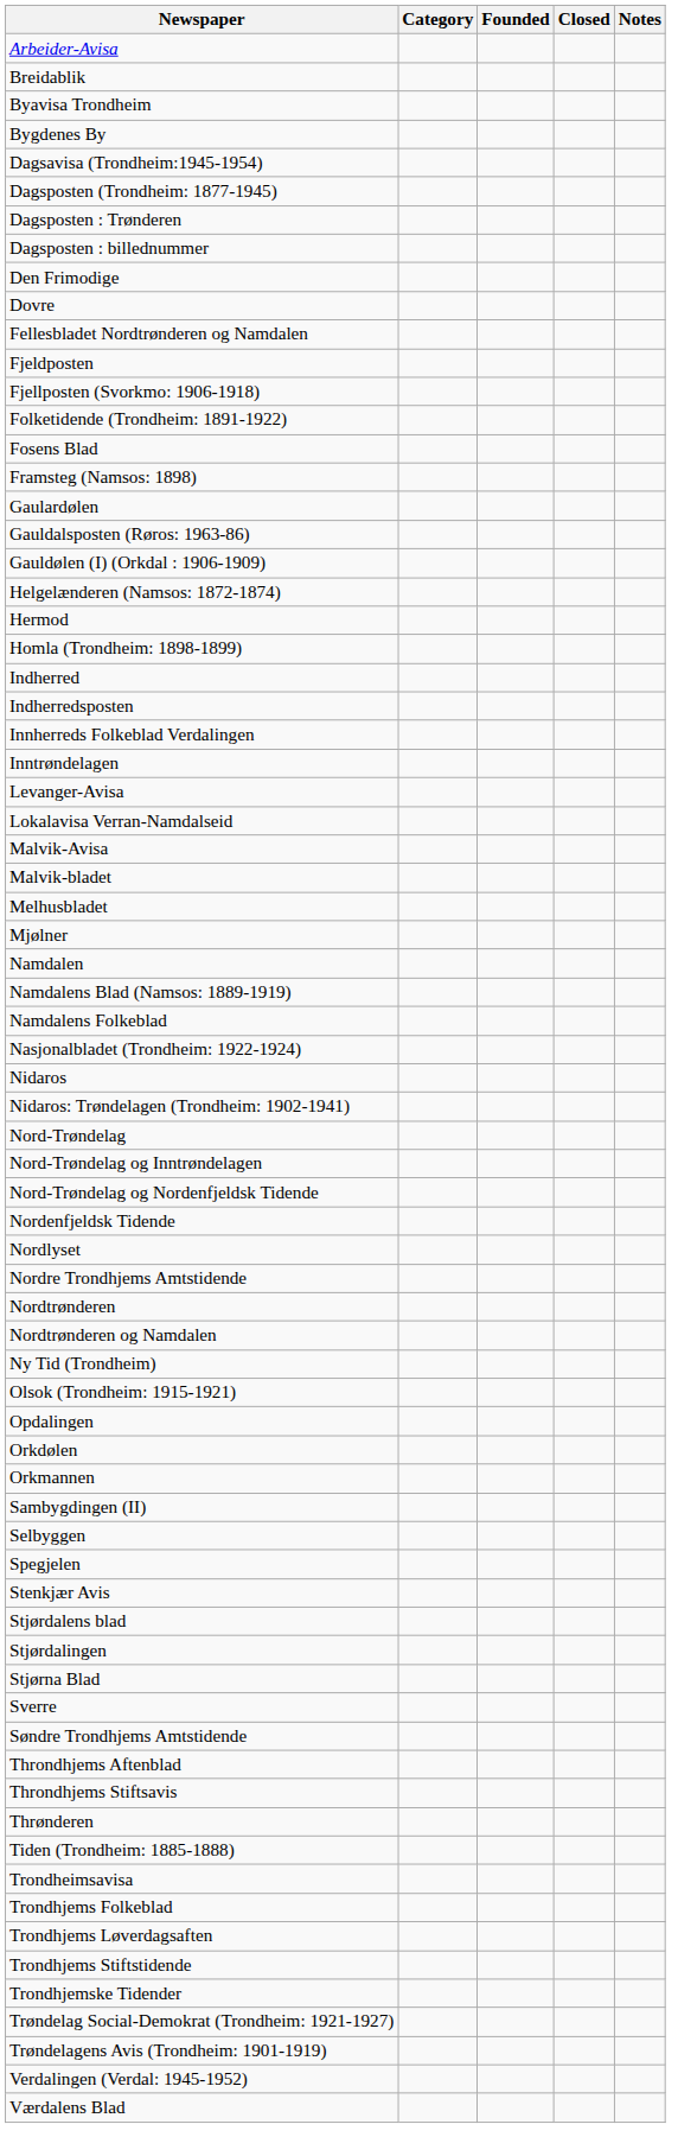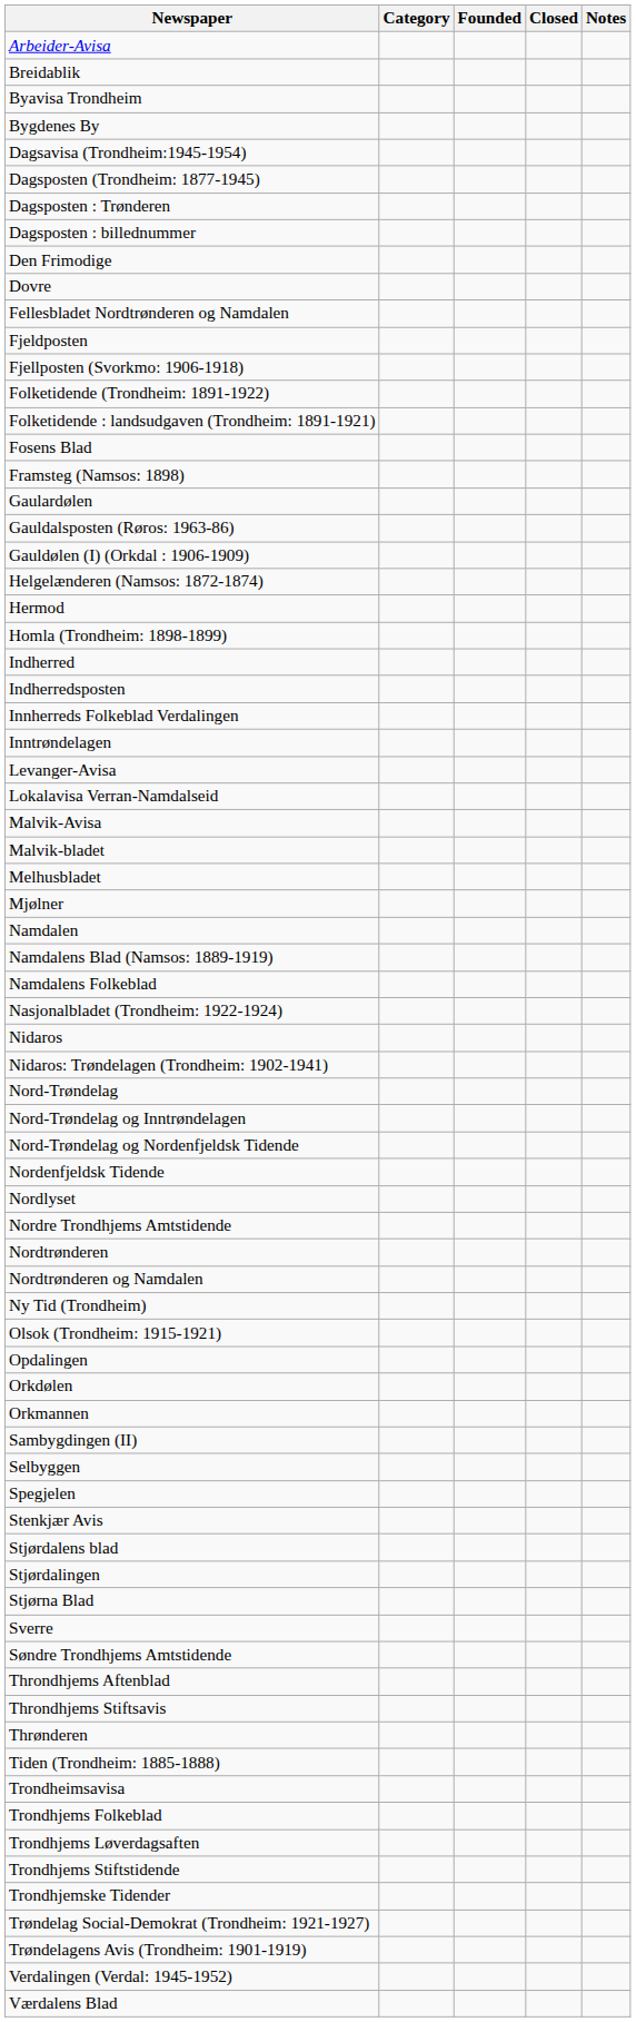+ row: Folketidende : landsudgaven (Trondheim: 1891-1921)
